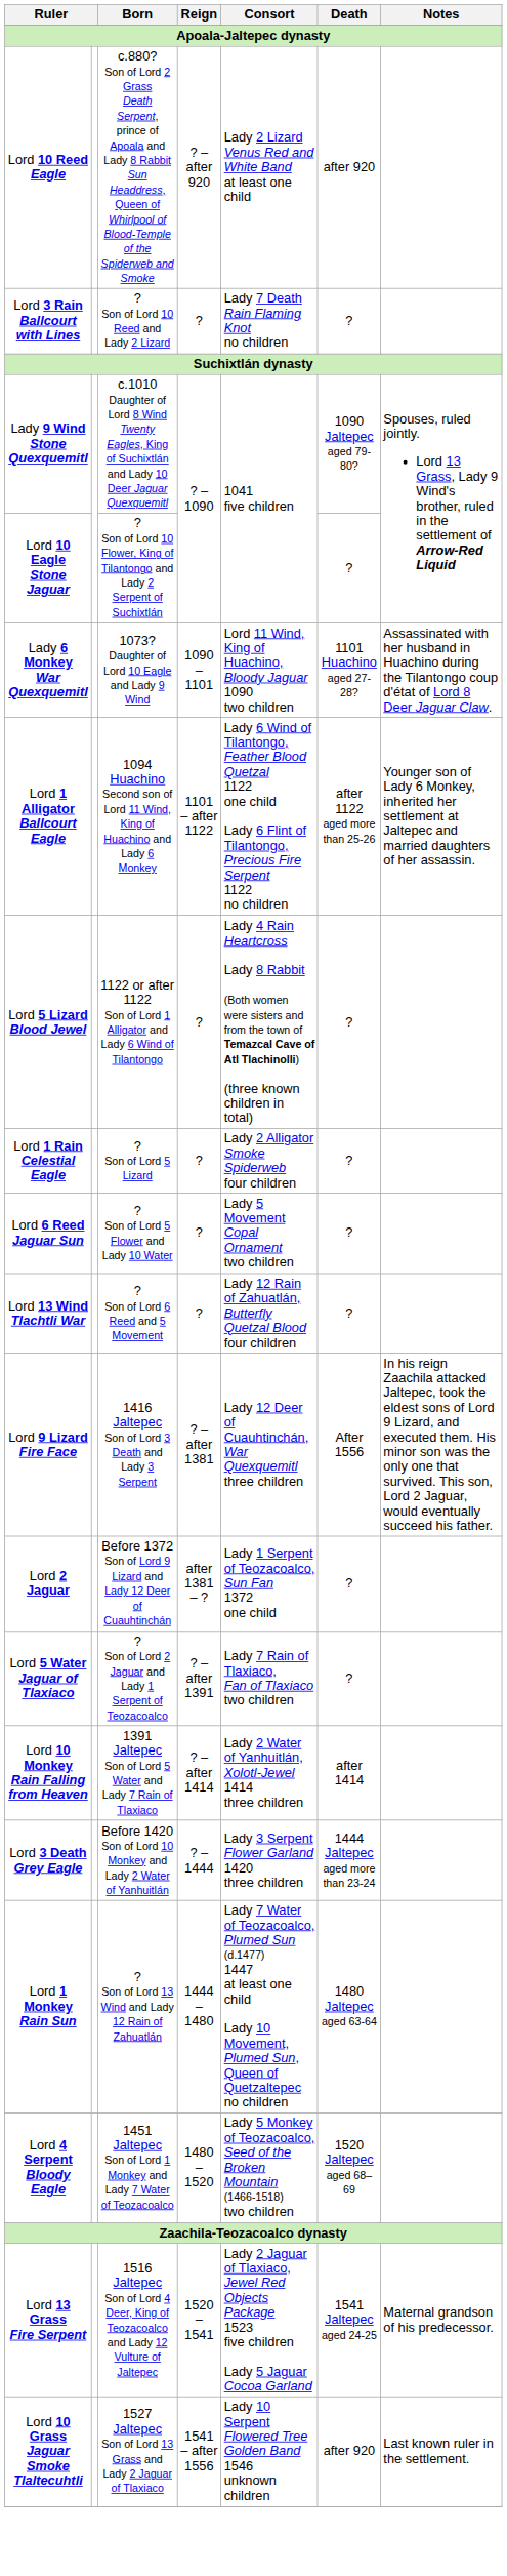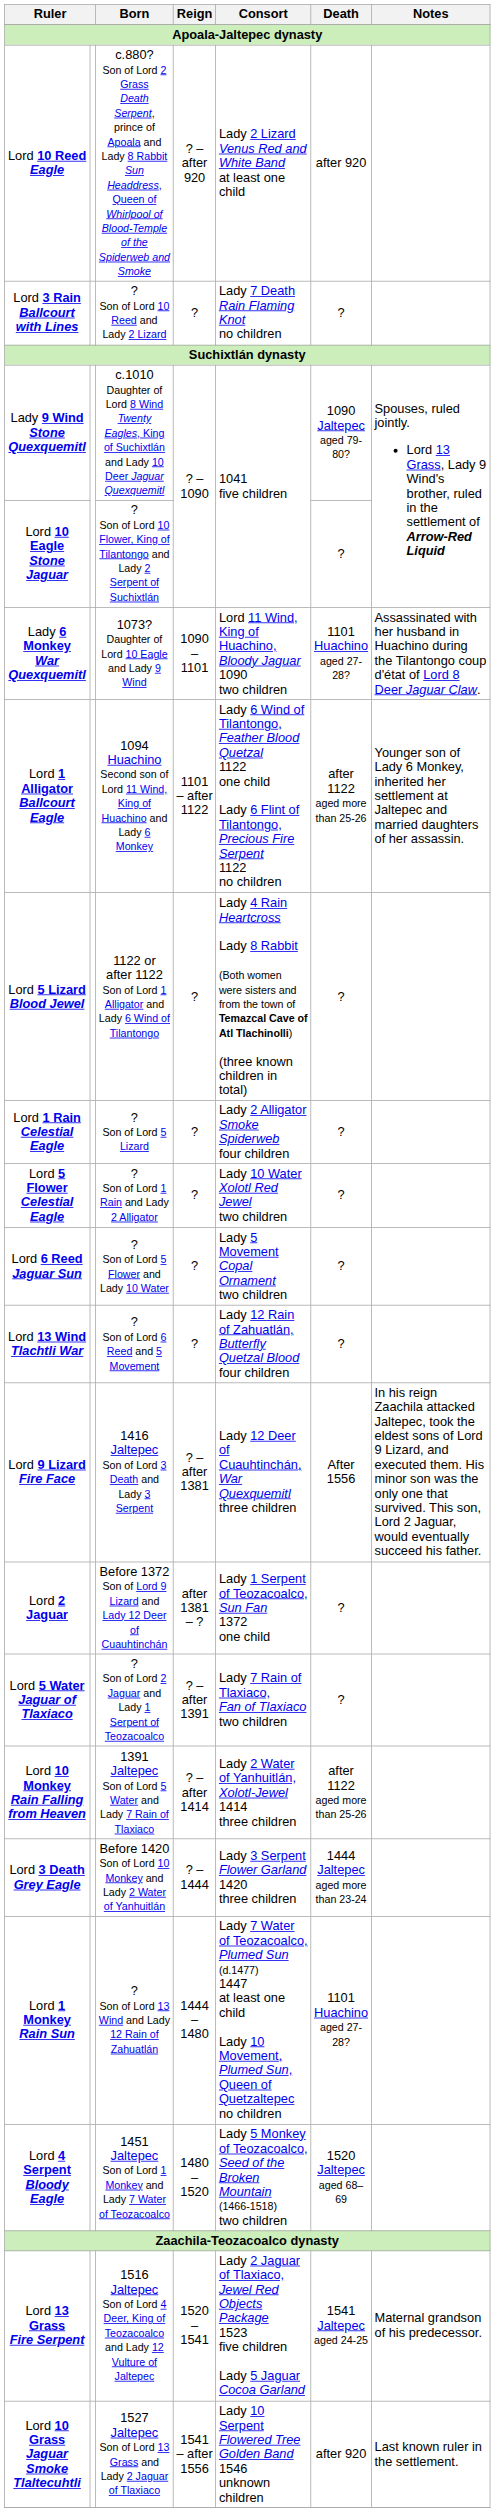+ row: Lord 5 Flower Celestial Eagle | ? Son of Lord 1 Rain and Lady 2 Alligator | ? | Lady 10 Water Xolotl Red Jewel two children | ?
Lord 10 Monkey Rain Falling from Heaven | Death: after 1414 -> after 1122 aged more than 25-26
Lord 1 Monkey Rain Sun | Death: 1480 Jaltepec aged 63-64 -> 1101 Huachino aged 27-28?
